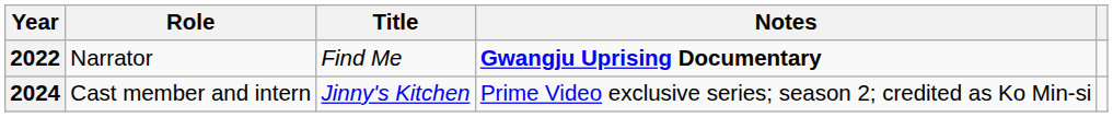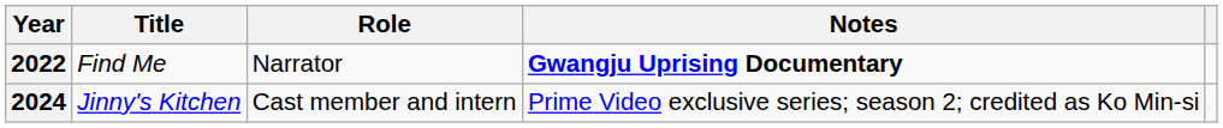columns swapped: Title <-> Role
